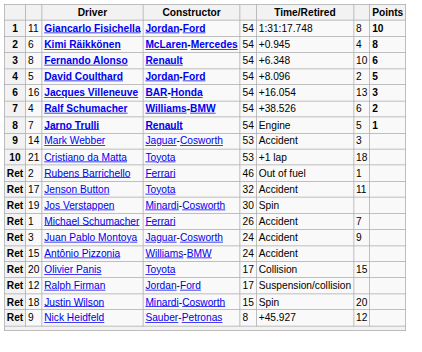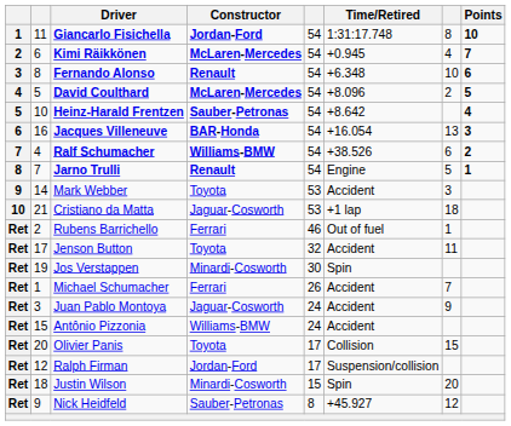Kimi Räikkönen | Points: 8 -> 7
David Coulthard | Constructor: Jordan-Ford -> McLaren-Mercedes
+ row: 5 | 10 | Heinz-Harald Frentzen | Sauber-Petronas | 54 | +8.642 | 4
Mark Webber | Constructor: Jaguar-Cosworth -> Toyota
Cristiano da Matta | Constructor: Toyota -> Jaguar-Cosworth
